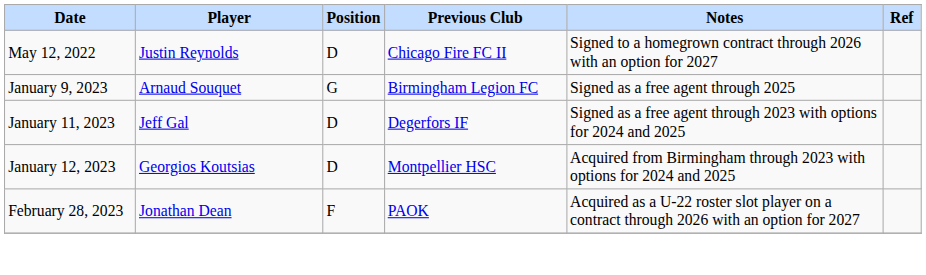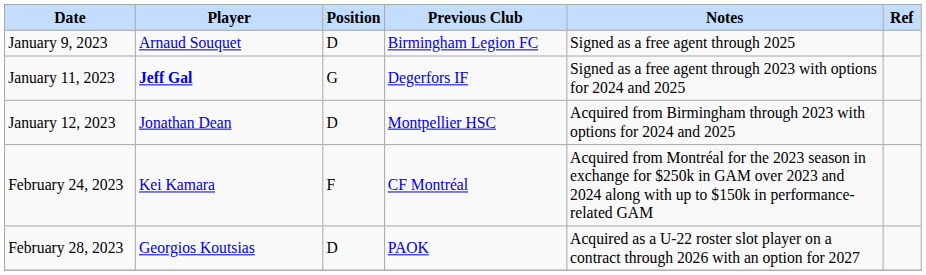- row: May 12, 2022 | Justin Reynolds | D | Chicago Fire FC II | Signed to a homegrown contract through 2026 with an option for 2027
January 9, 2023 | Position: G -> D
January 11, 2023 | Player: normal -> bold
January 11, 2023 | Position: D -> G
January 12, 2023 | Player: Georgios Koutsias -> Jonathan Dean
+ row: February 24, 2023 | Kei Kamara | F | CF Montréal | Acquired from Montréal for the 2023 season in exchange for $250k in GAM over 2023 and 2024 along with up to $150k in performance-related GAM
February 28, 2023 | Player: Jonathan Dean -> Georgios Koutsias
February 28, 2023 | Position: F -> D
